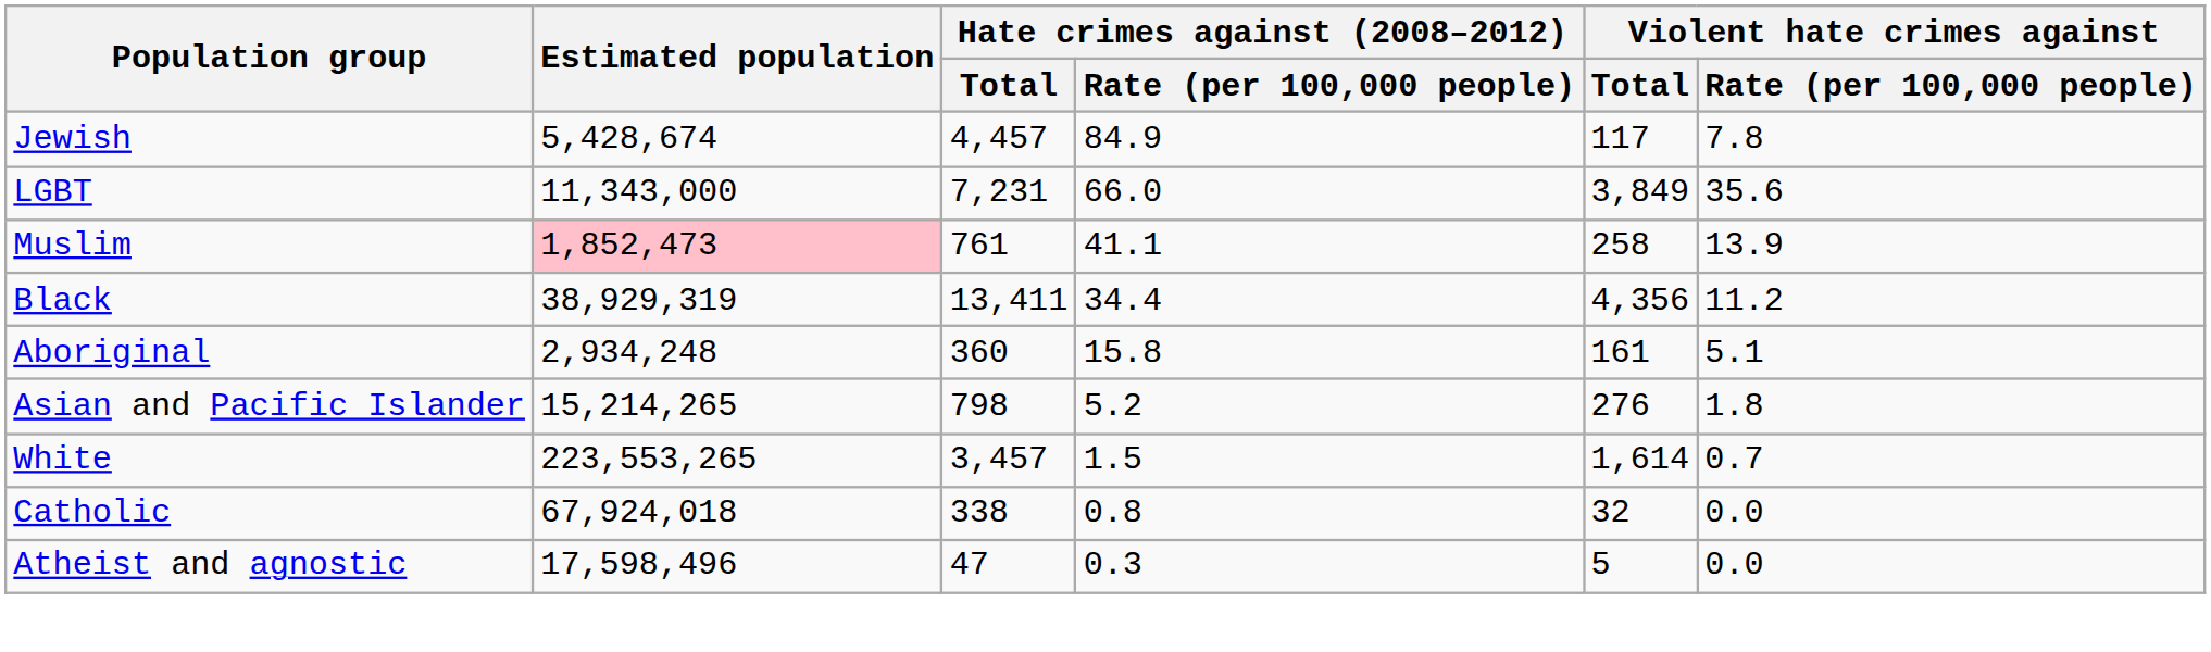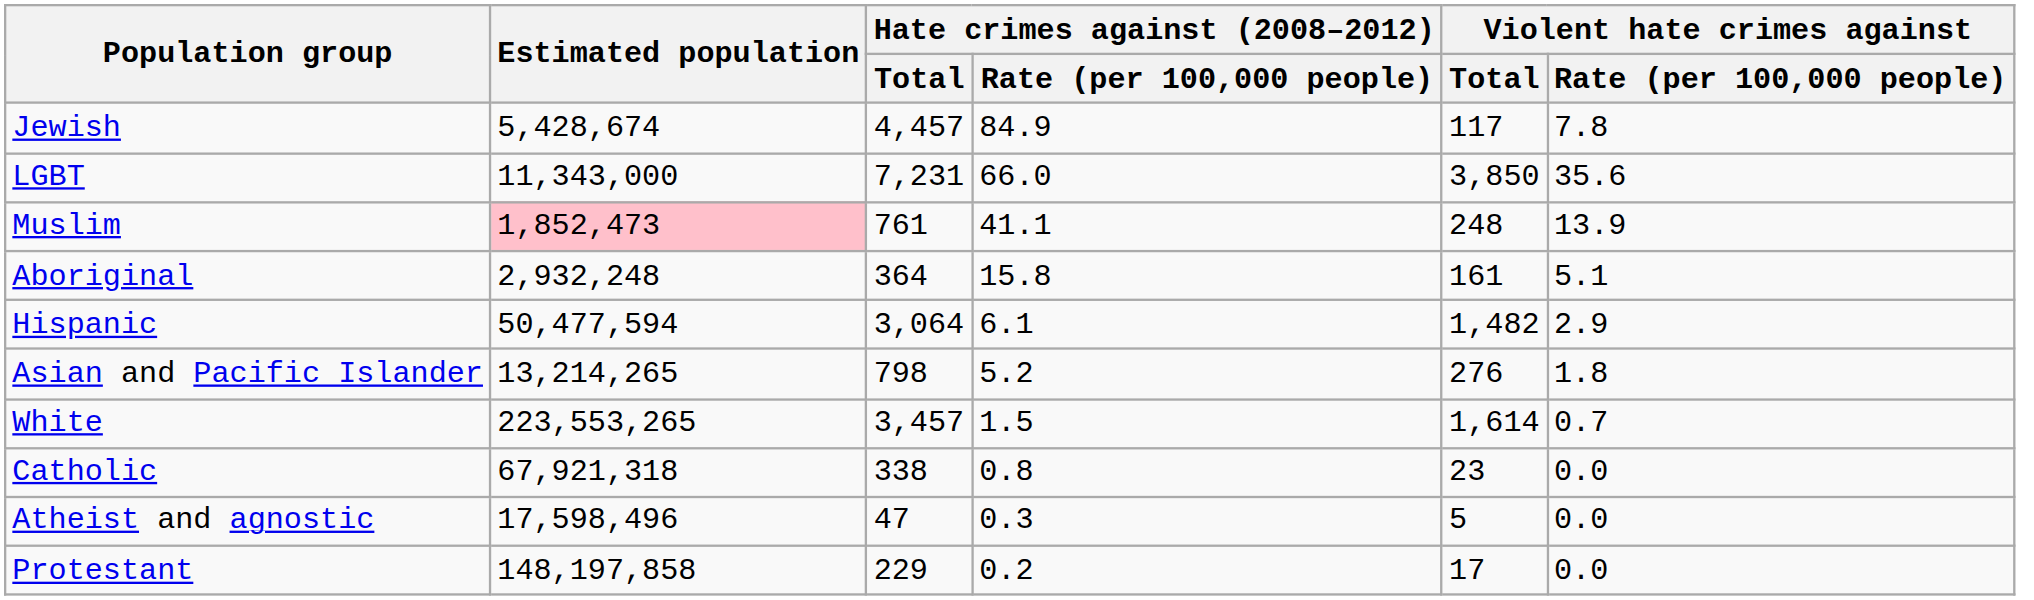LGBT | Violent hate crimes against / Total: 3,849 -> 3,850
Muslim | Violent hate crimes against / Total: 258 -> 248
- row: Black | 38,929,319 | 13,411 | 34.4 | 4,356 | 11.2
Aboriginal | Estimated population: 2,934,248 -> 2,932,248
Aboriginal | Hate crimes against (2008–2012) / Total: 360 -> 364
+ row: Hispanic | 50,477,594 | 3,064 | 6.1 | 1,482 | 2.9
Asian and Pacific Islander | Estimated population: 15,214,265 -> 13,214,265
Catholic | Estimated population: 67,924,018 -> 67,921,318
Catholic | Violent hate crimes against / Total: 32 -> 23
+ row: Protestant | 148,197,858 | 229 | 0.2 | 17 | 0.0
